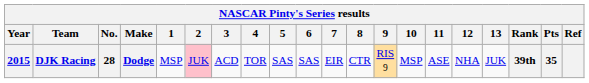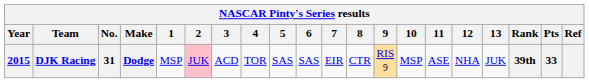DJK Racing | No.: 28 -> 31
DJK Racing | Pts: 35 -> 33
